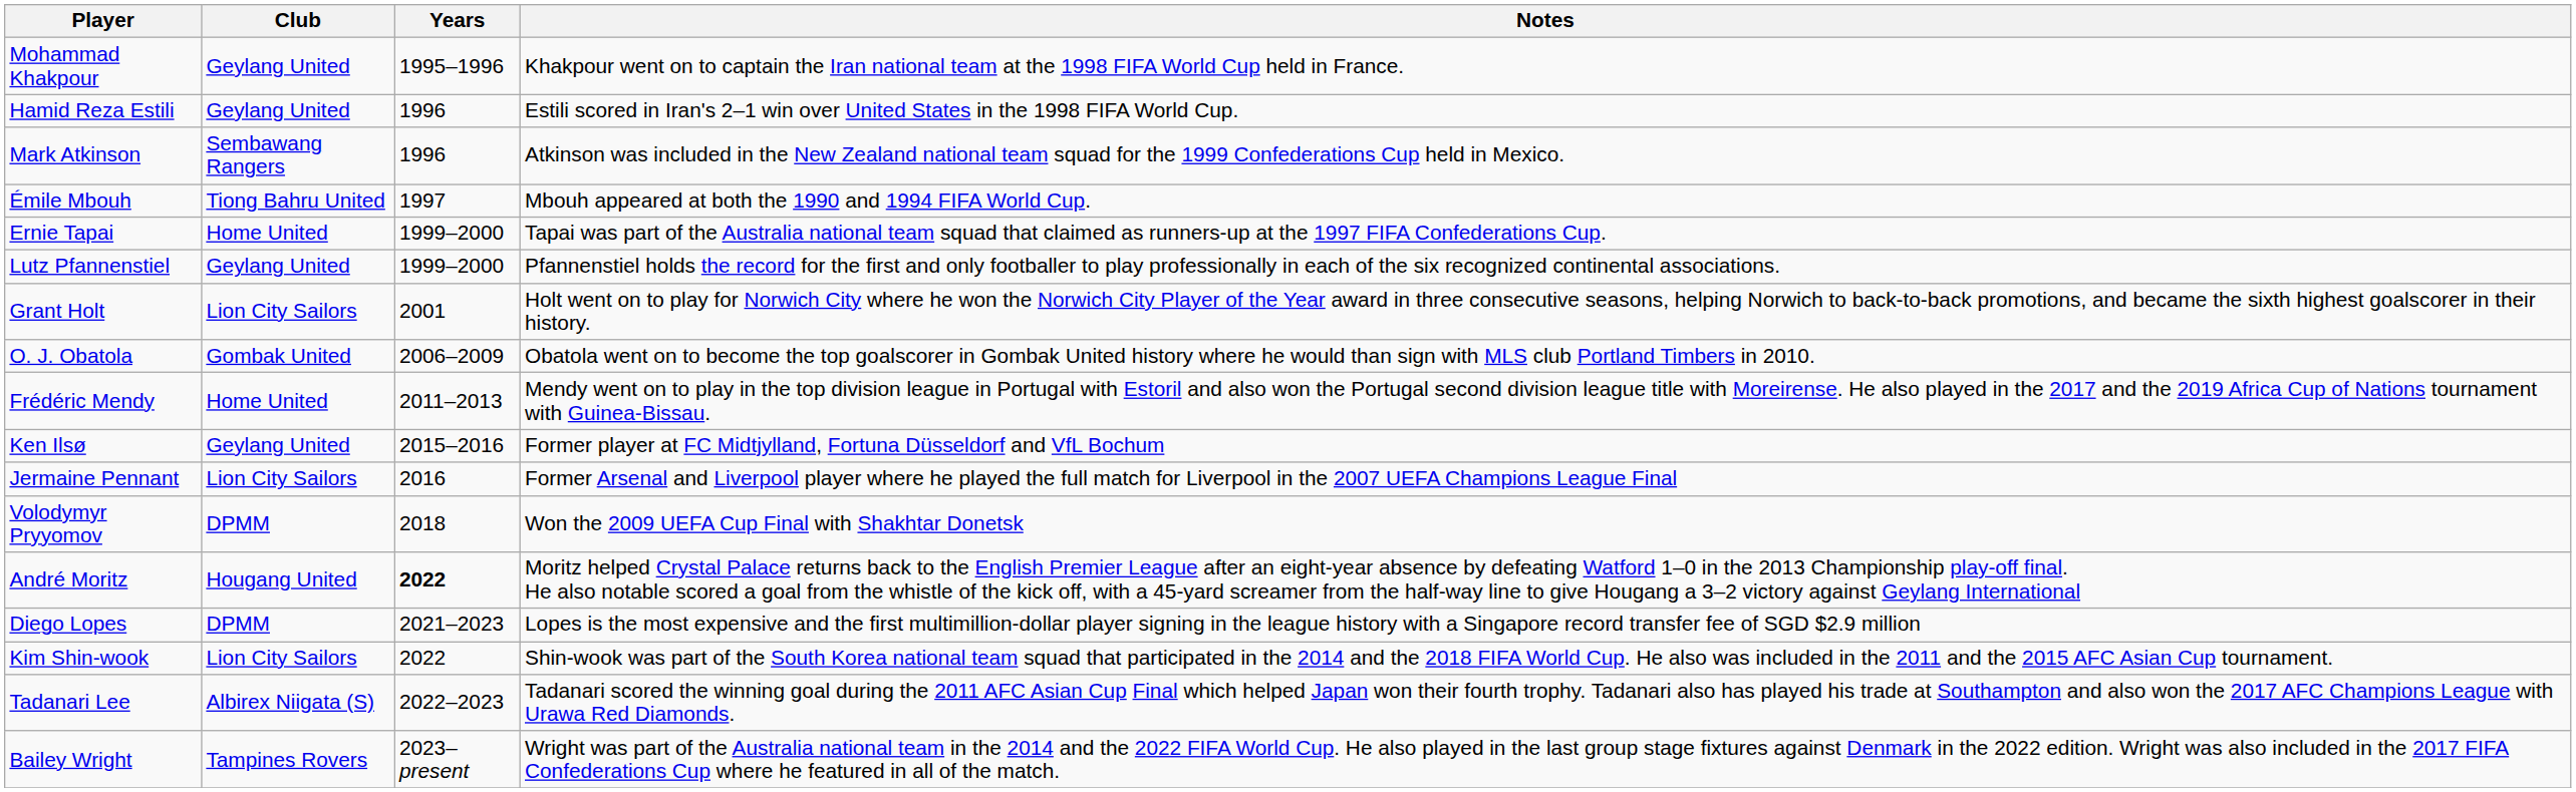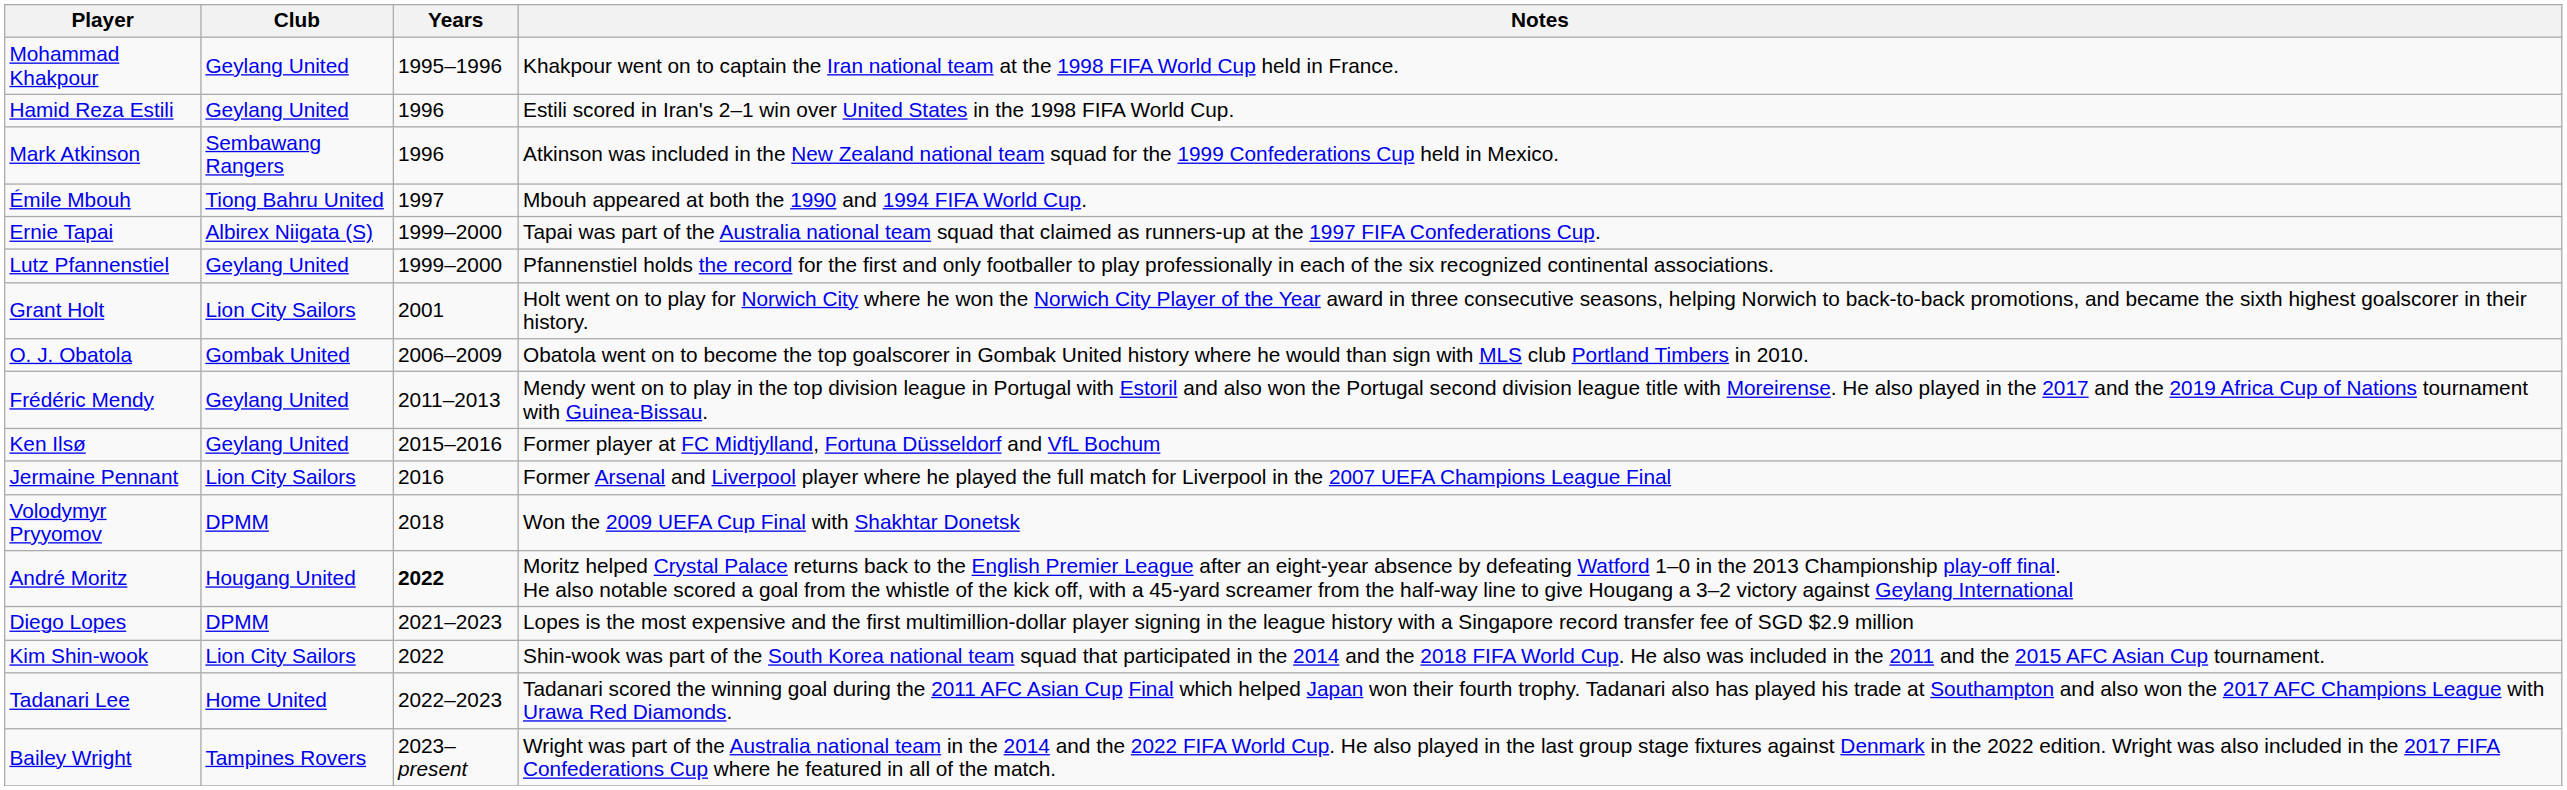Ernie Tapai | Club: Home United -> Albirex Niigata (S)
Frédéric Mendy | Club: Home United -> Geylang United
Tadanari Lee | Club: Albirex Niigata (S) -> Home United
